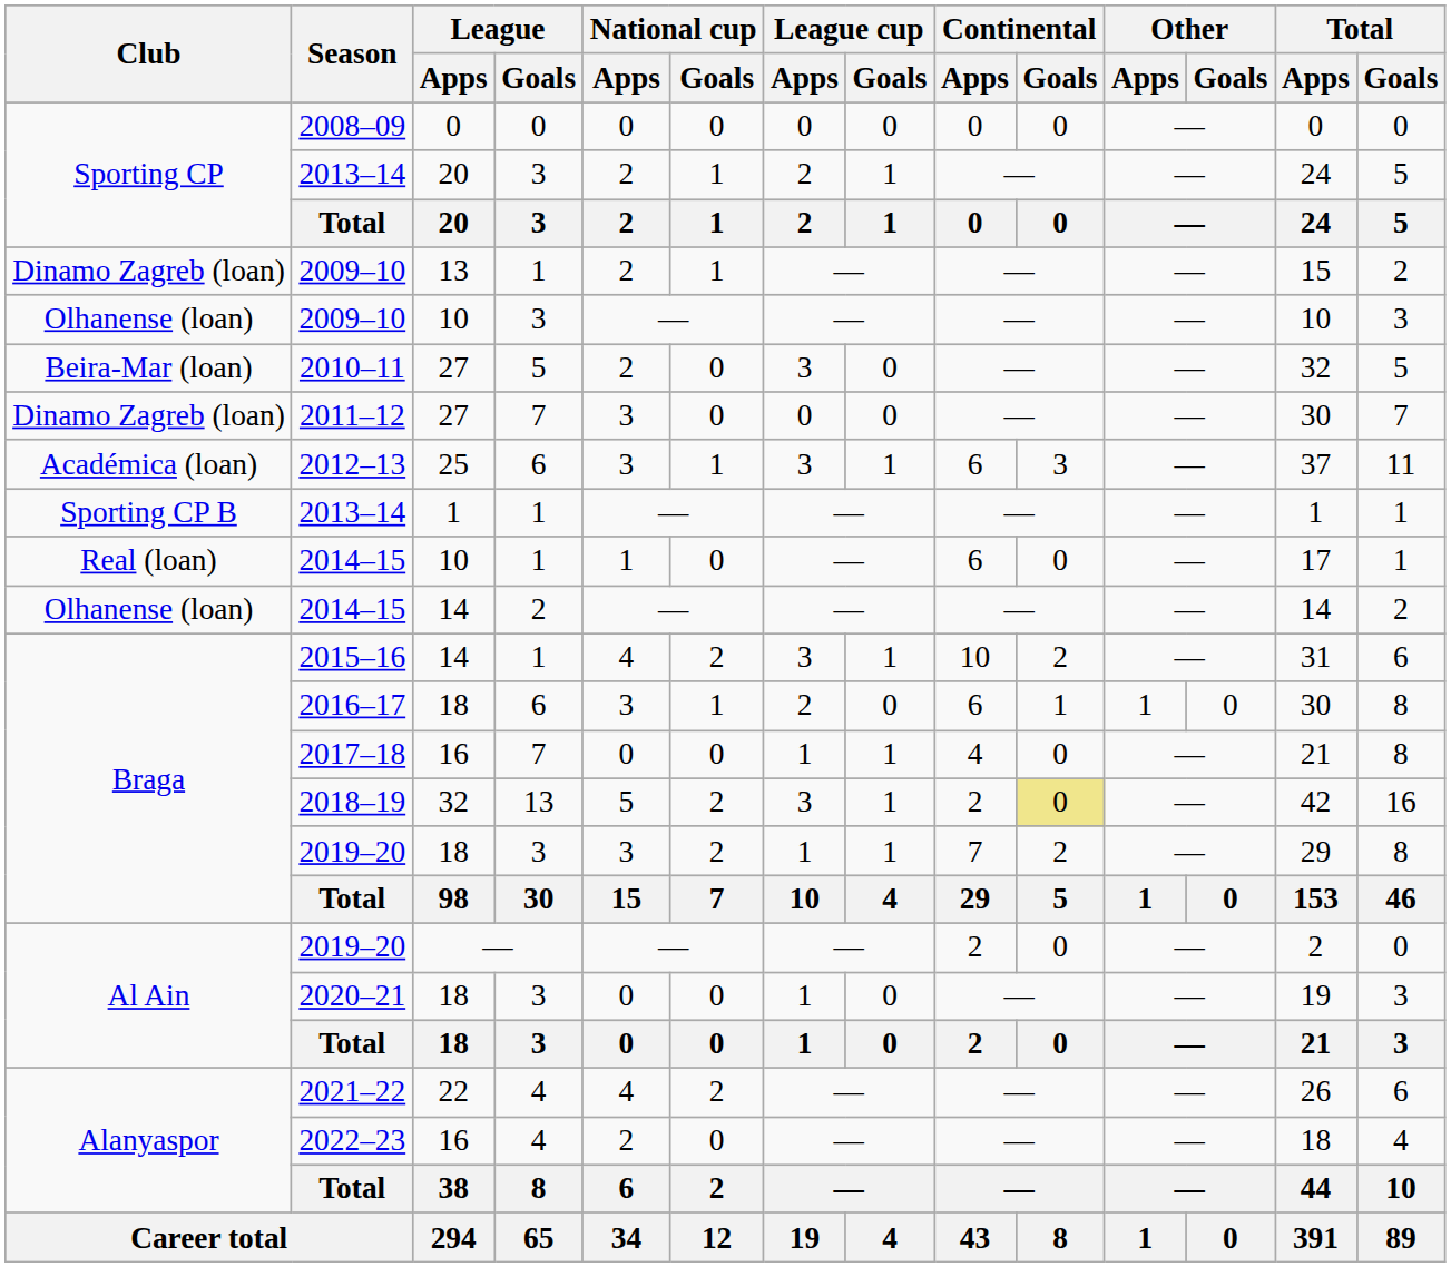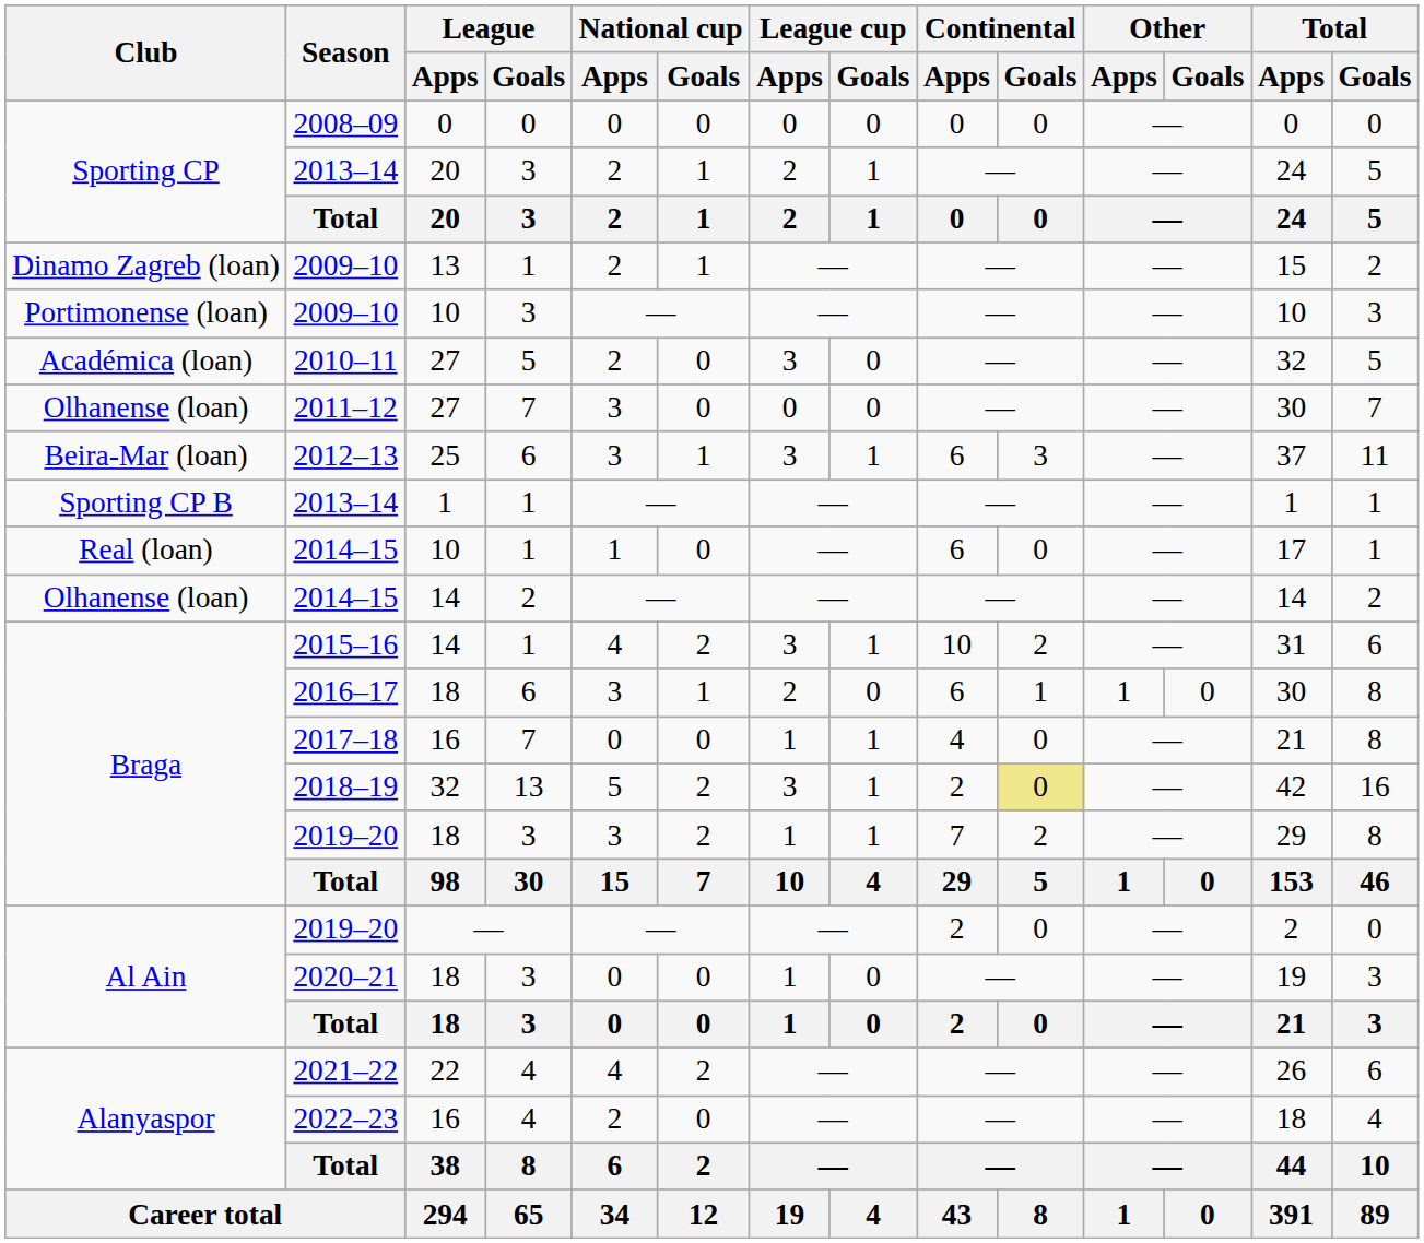2009–10 / 10 | Club: Olhanense (loan) -> Portimonense (loan)
2010–11 | Club: Beira-Mar (loan) -> Académica (loan)
2011–12 | Club: Dinamo Zagreb (loan) -> Olhanense (loan)
2012–13 | Club: Académica (loan) -> Beira-Mar (loan)
